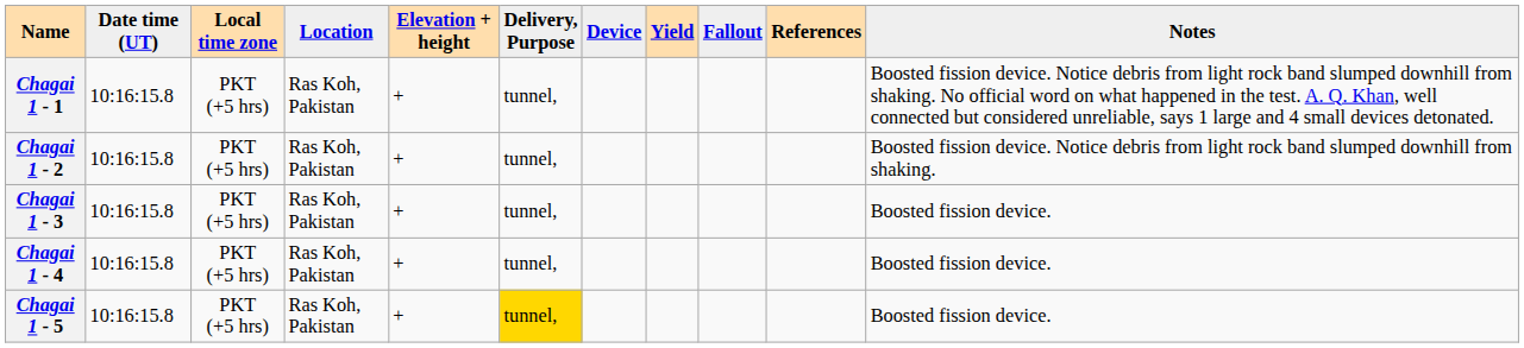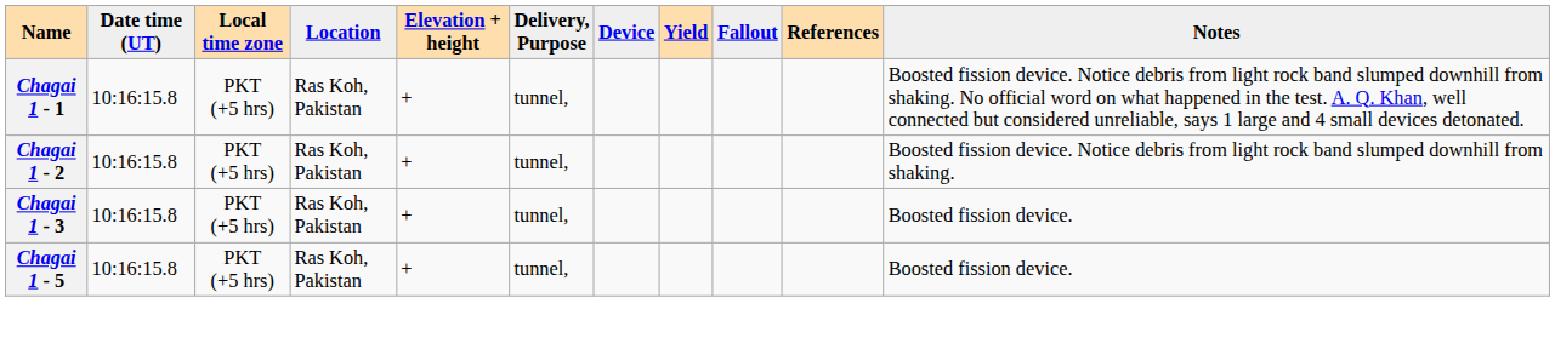- row: Chagai 1 - 4 | 10:16:15.8 | PKT (+5 hrs) | Ras Koh, Pakistan | + | tunnel, | Boosted fission device.
Chagai 1 - 5 | Delivery, Purpose: gold background -> no background
